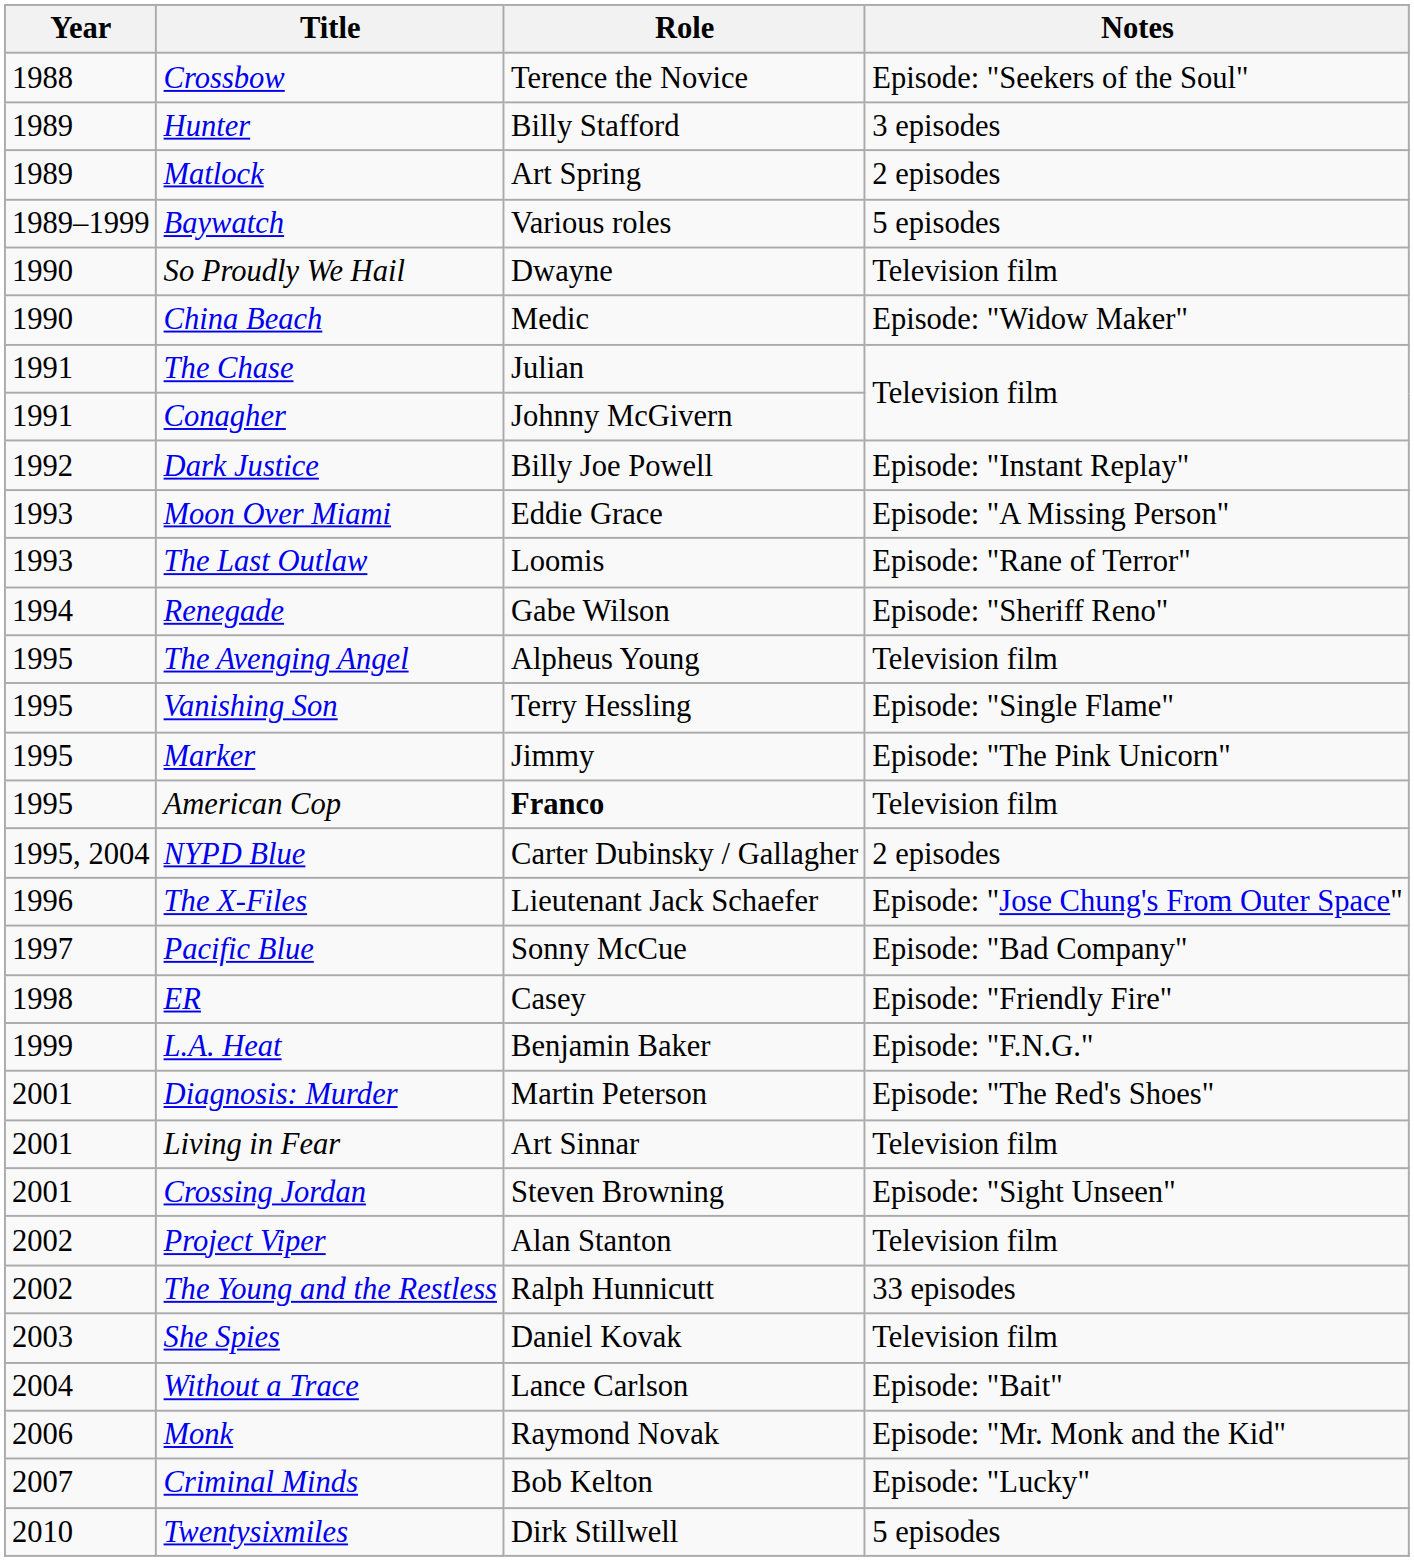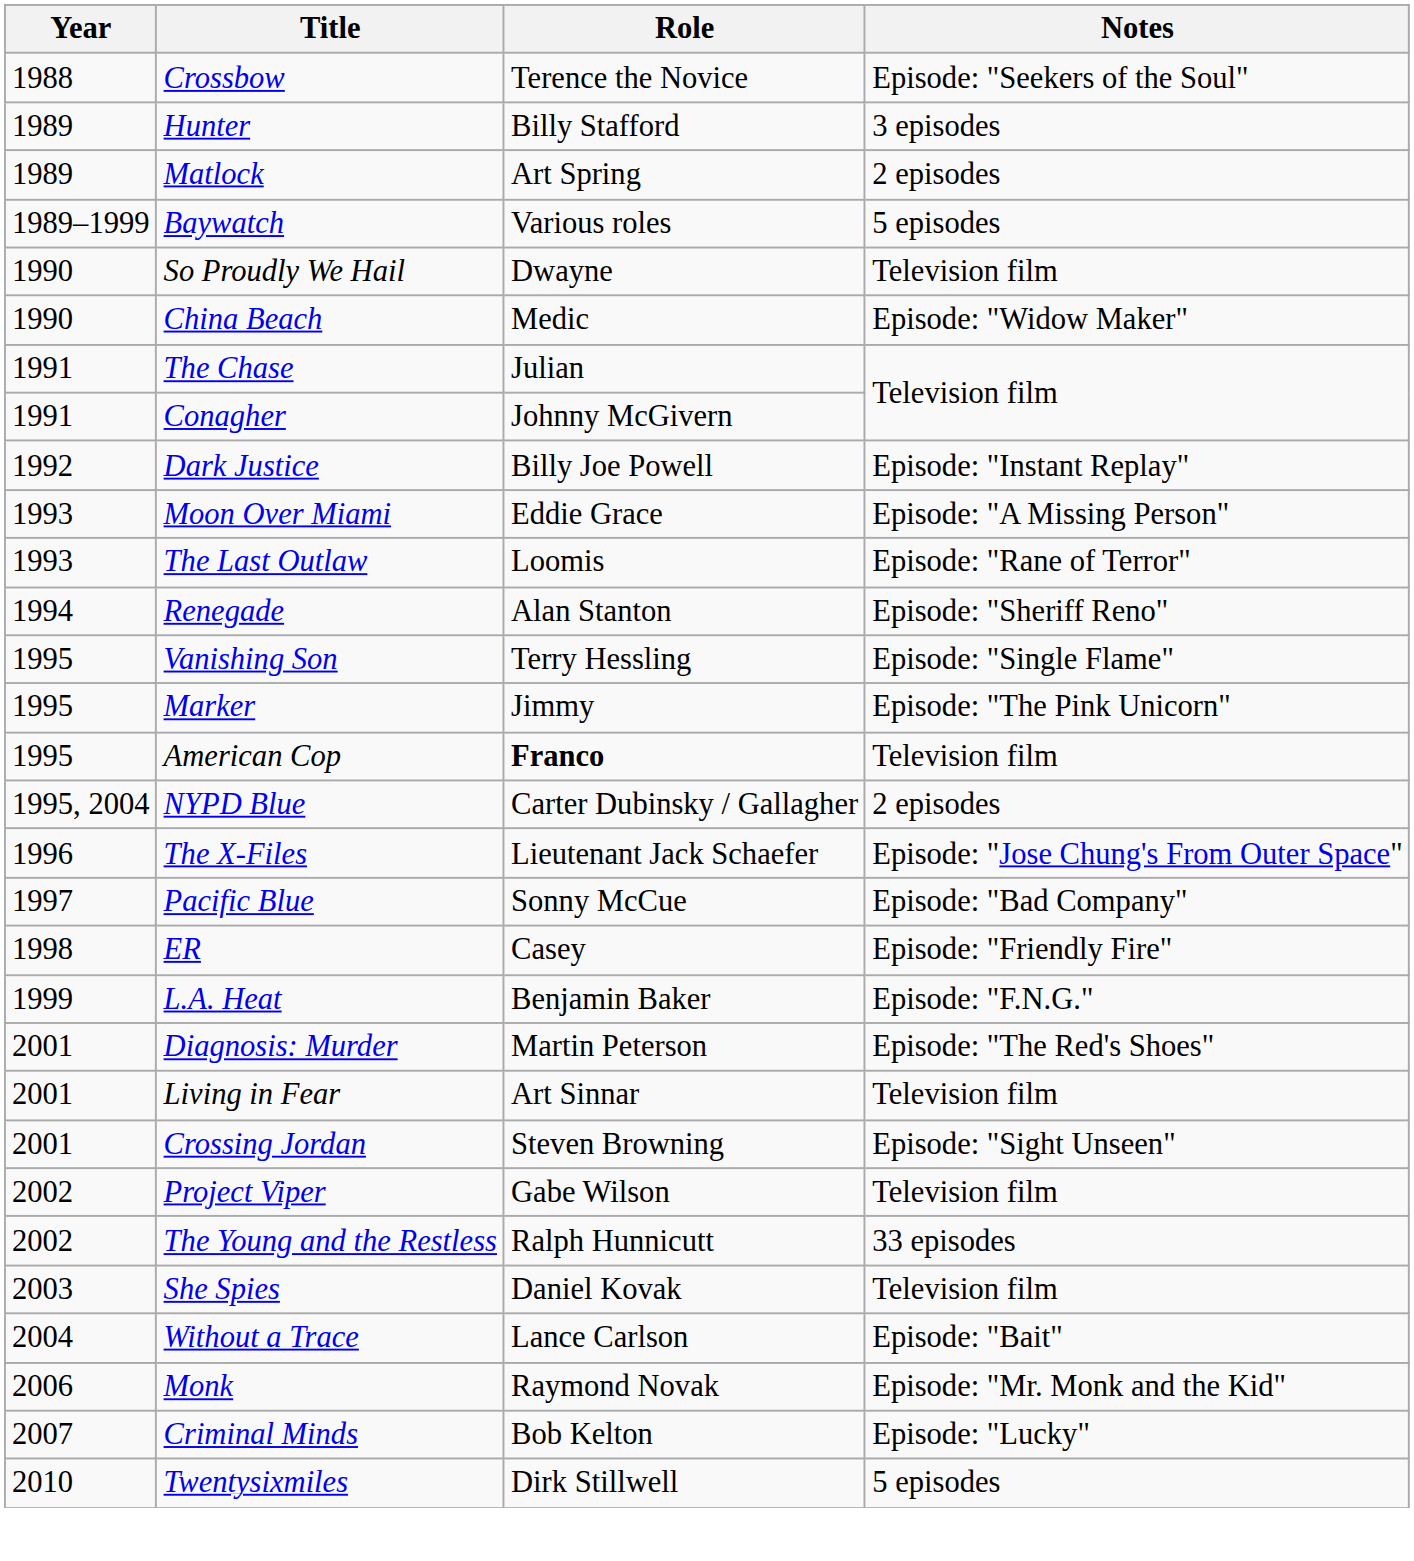Renegade | Role: Gabe Wilson -> Alan Stanton
- row: 1995 | The Avenging Angel | Alpheus Young | Television film
Project Viper | Role: Alan Stanton -> Gabe Wilson
